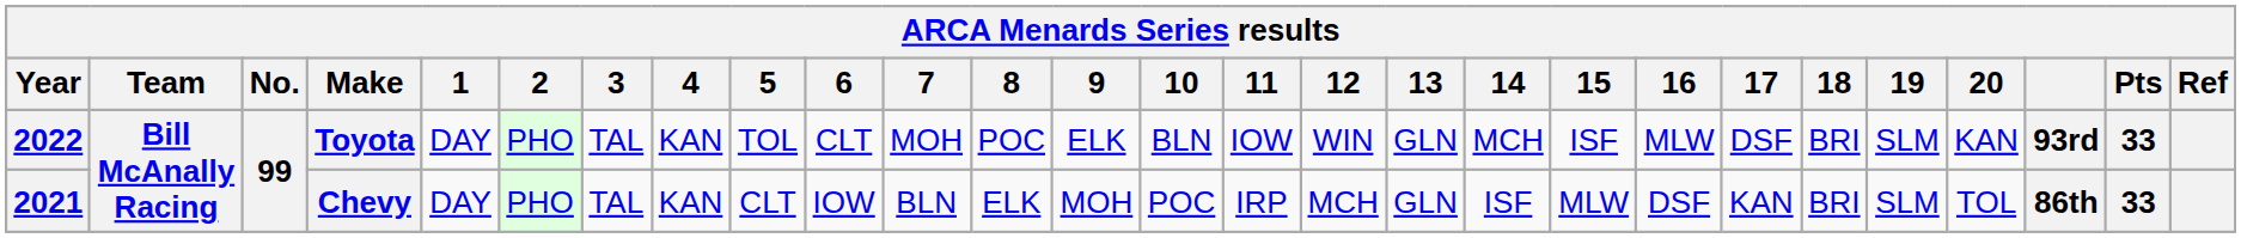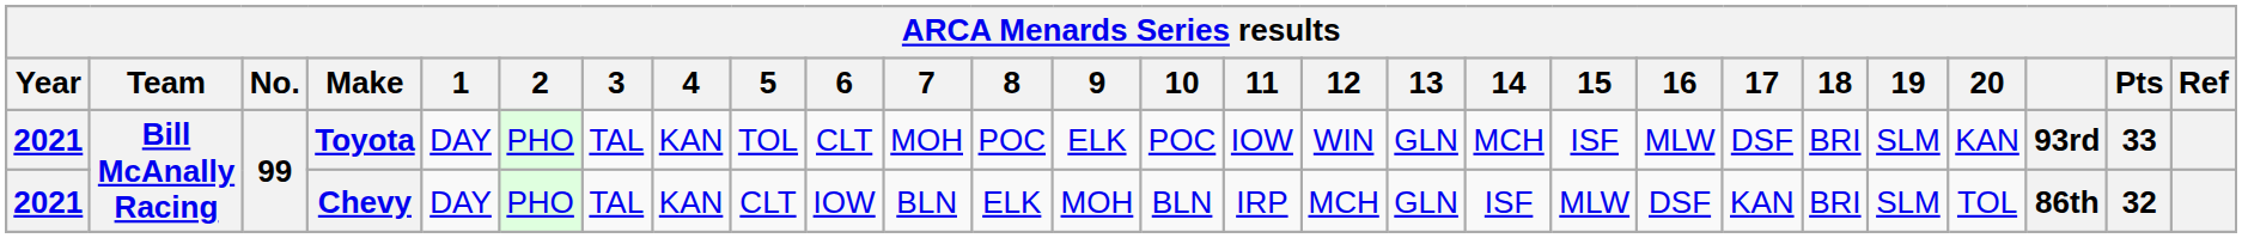Toyota | Year: 2022 -> 2021
Toyota | 10: BLN -> POC
Chevy | 10: POC -> BLN
Chevy | Pts: 33 -> 32
